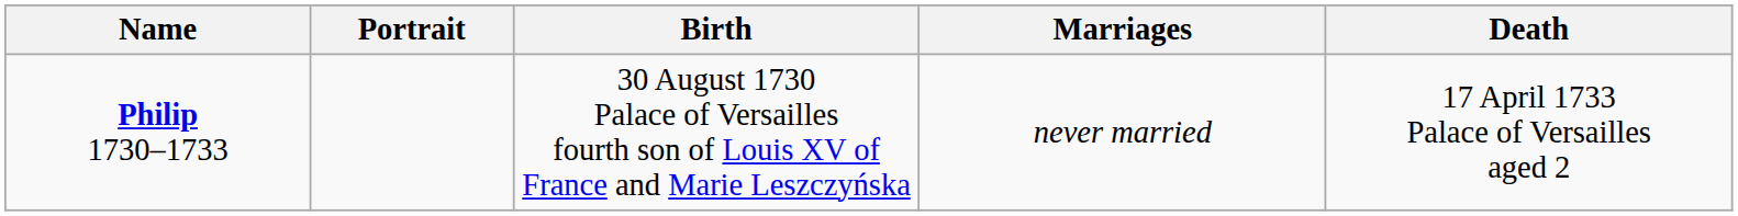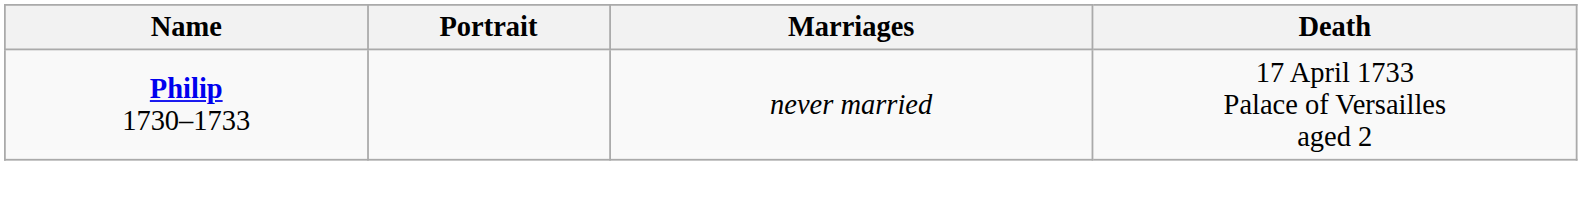- column: Birth | 30 August 1730 Palace of Versailles fourth son of Louis XV of France and Marie Leszczyńska
